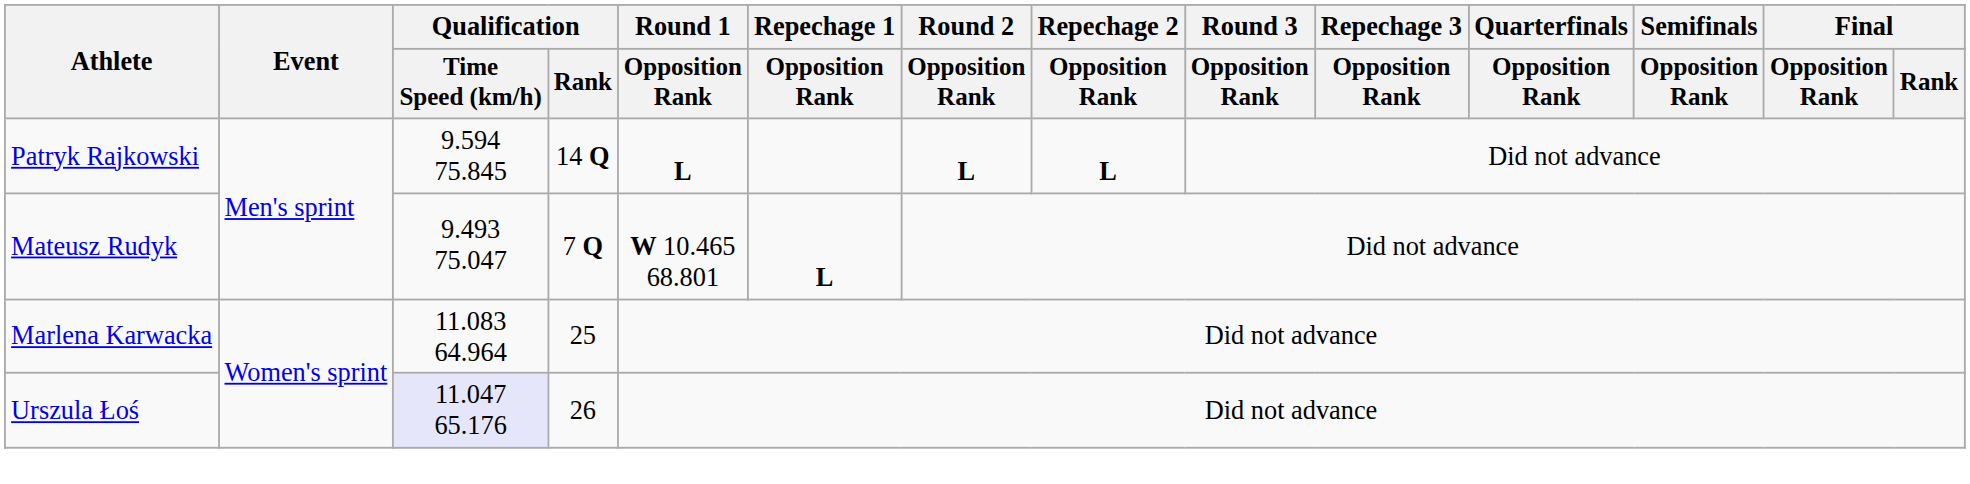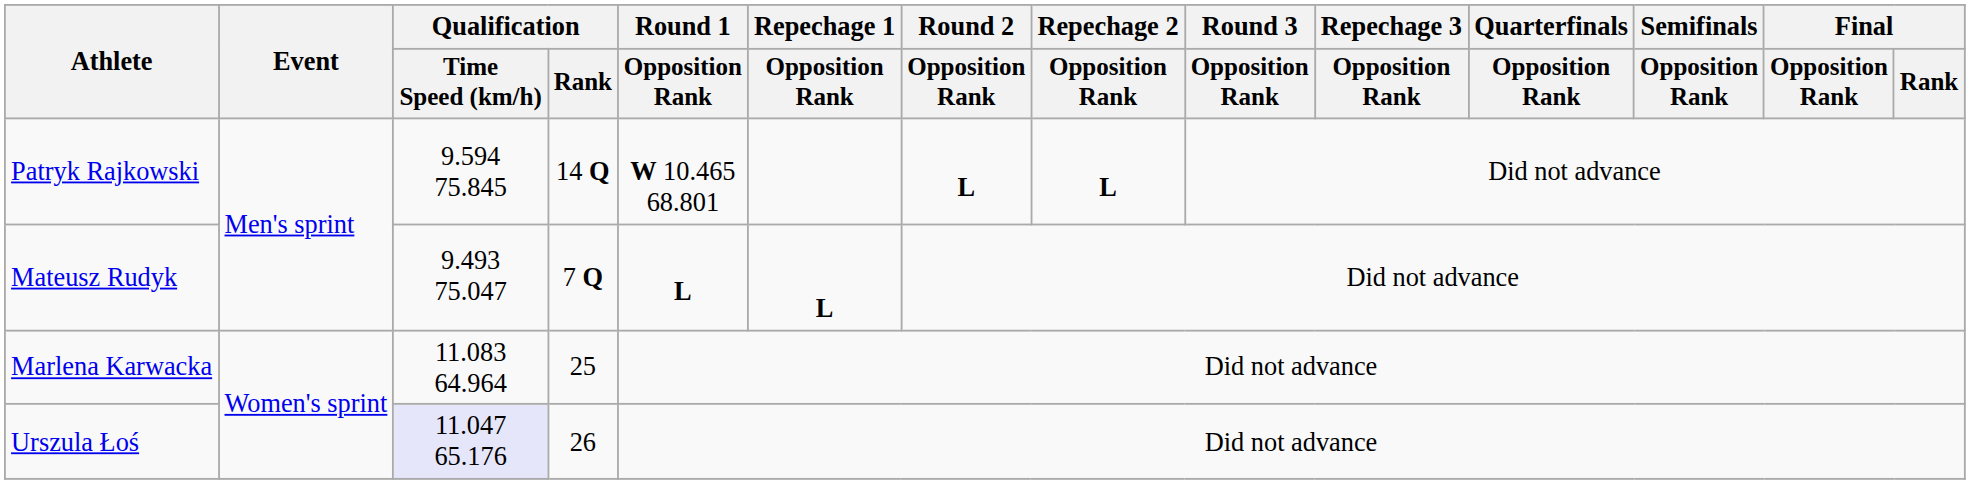Patryk Rajkowski | Round 1 / Opposition Rank: L -> W 10.465 68.801
Mateusz Rudyk | Round 1 / Opposition Rank: W 10.465 68.801 -> L
